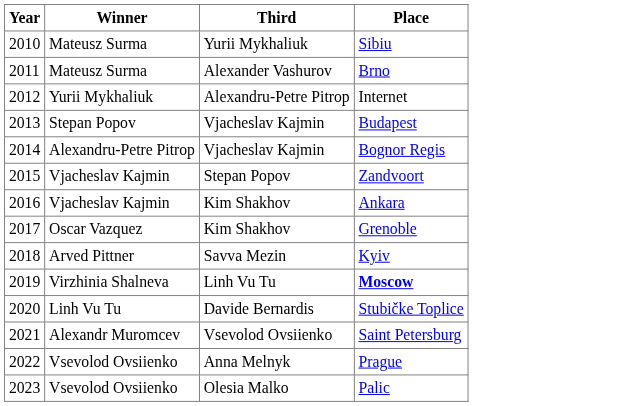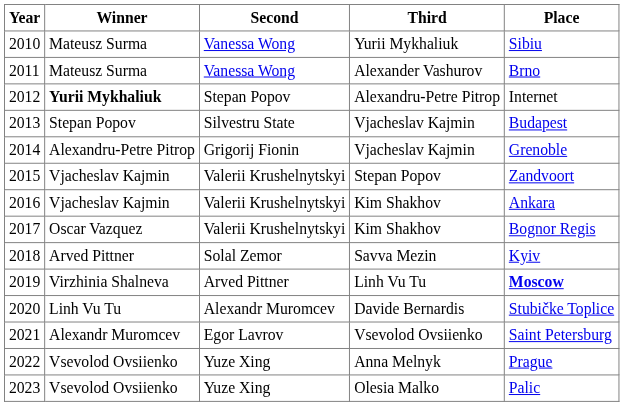+ column: Second | Vanessa Wong | Vanessa Wong | Stepan Popov | Silvestru State | Grigorij Fionin | Valerii Krushelnytskyi | Valerii Krushelnytskyi | Valerii Krushelnytskyi | Solal Zemor | Arved Pittner | Alexandr Muromcev | Egor Lavrov | Yuze Xing | Yuze Xing
2012 | Winner: normal -> bold
2014 | Place: Bognor Regis -> Grenoble
2017 | Place: Grenoble -> Bognor Regis
